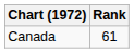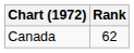Canada | Rank: 61 -> 62
